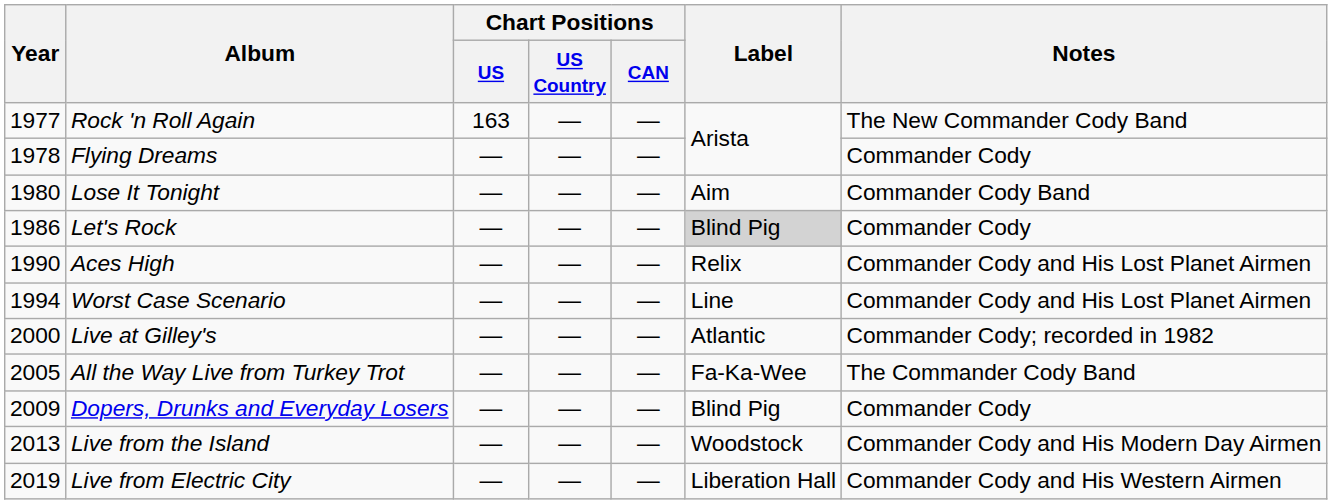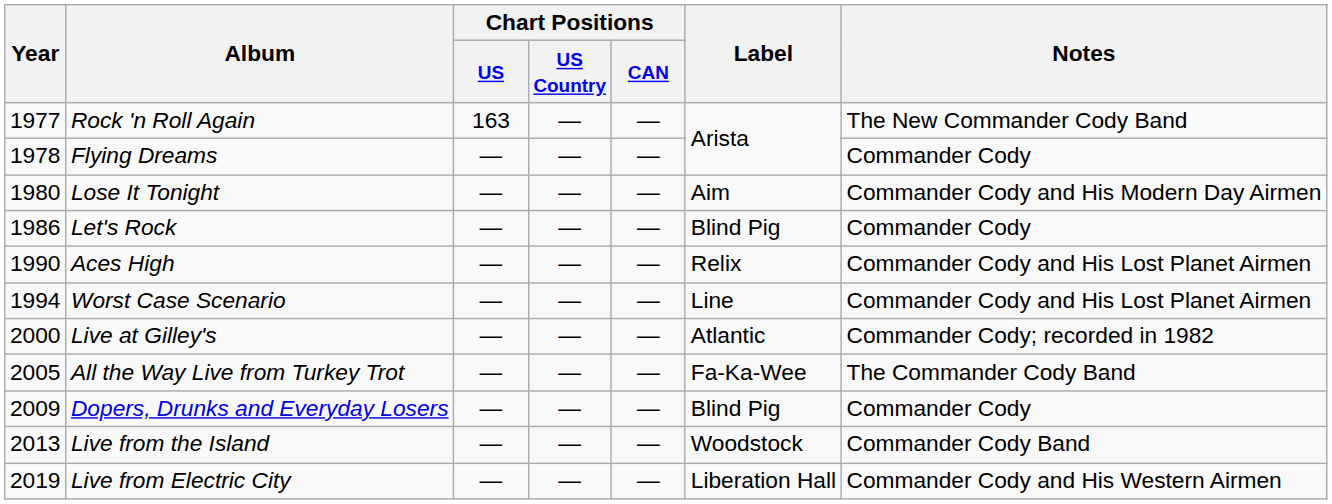Lose It Tonight | Notes: Commander Cody Band -> Commander Cody and His Modern Day Airmen
Let's Rock | Label: lightgrey background -> no background
Live from the Island | Notes: Commander Cody and His Modern Day Airmen -> Commander Cody Band
